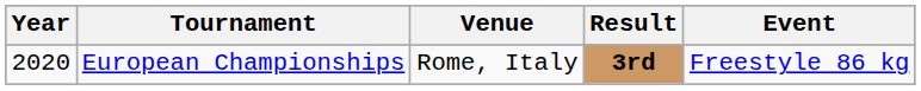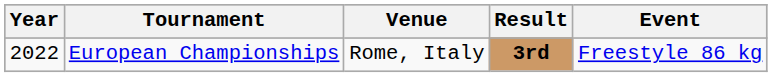European Championships | Year: 2020 -> 2022
